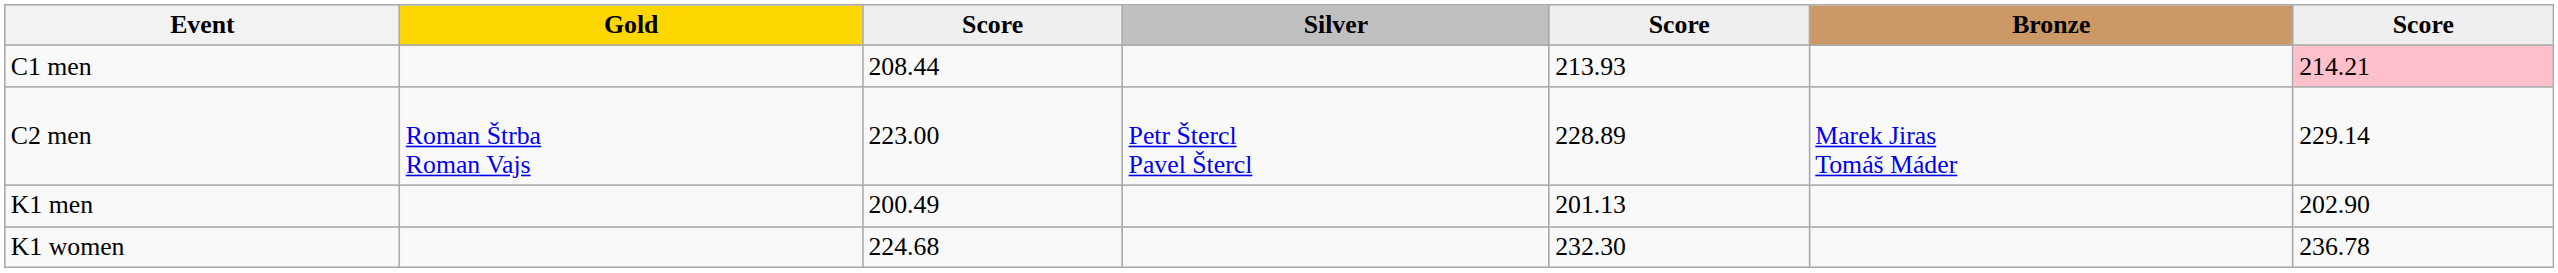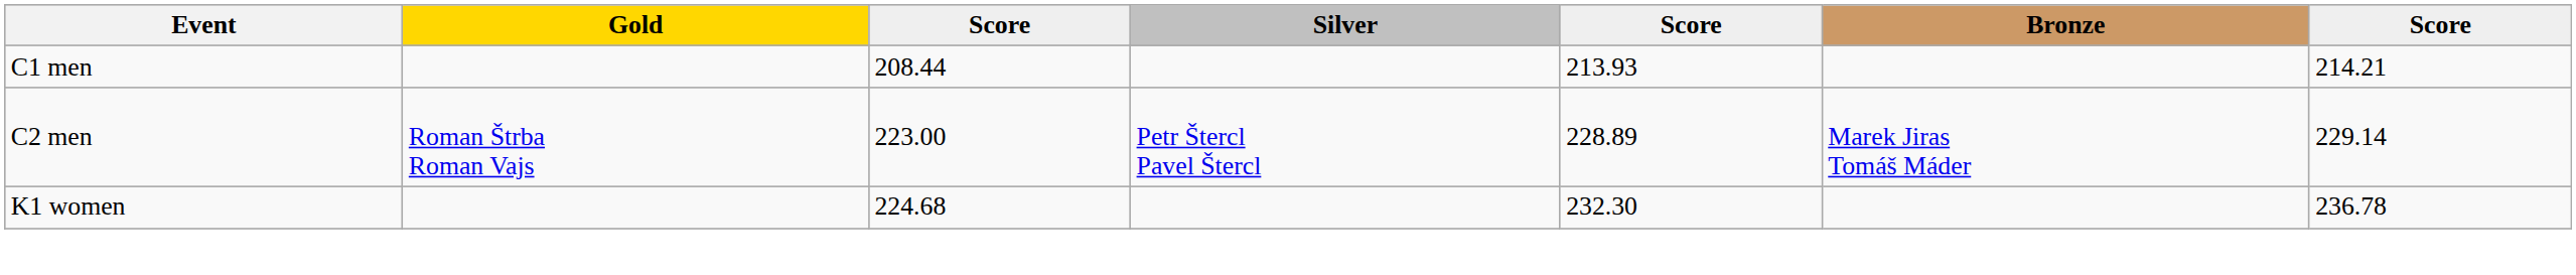C1 men | column 7: pink background -> no background
- row: K1 men | 200.49 | 201.13 | 202.90
